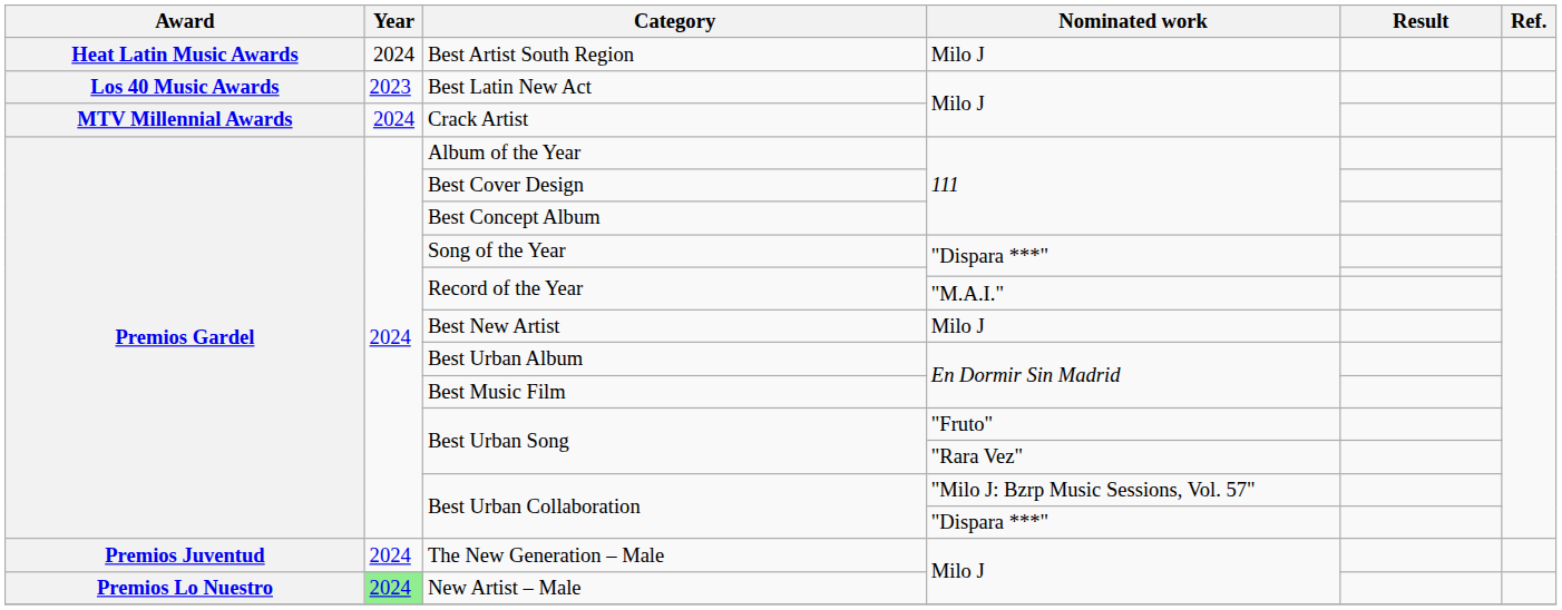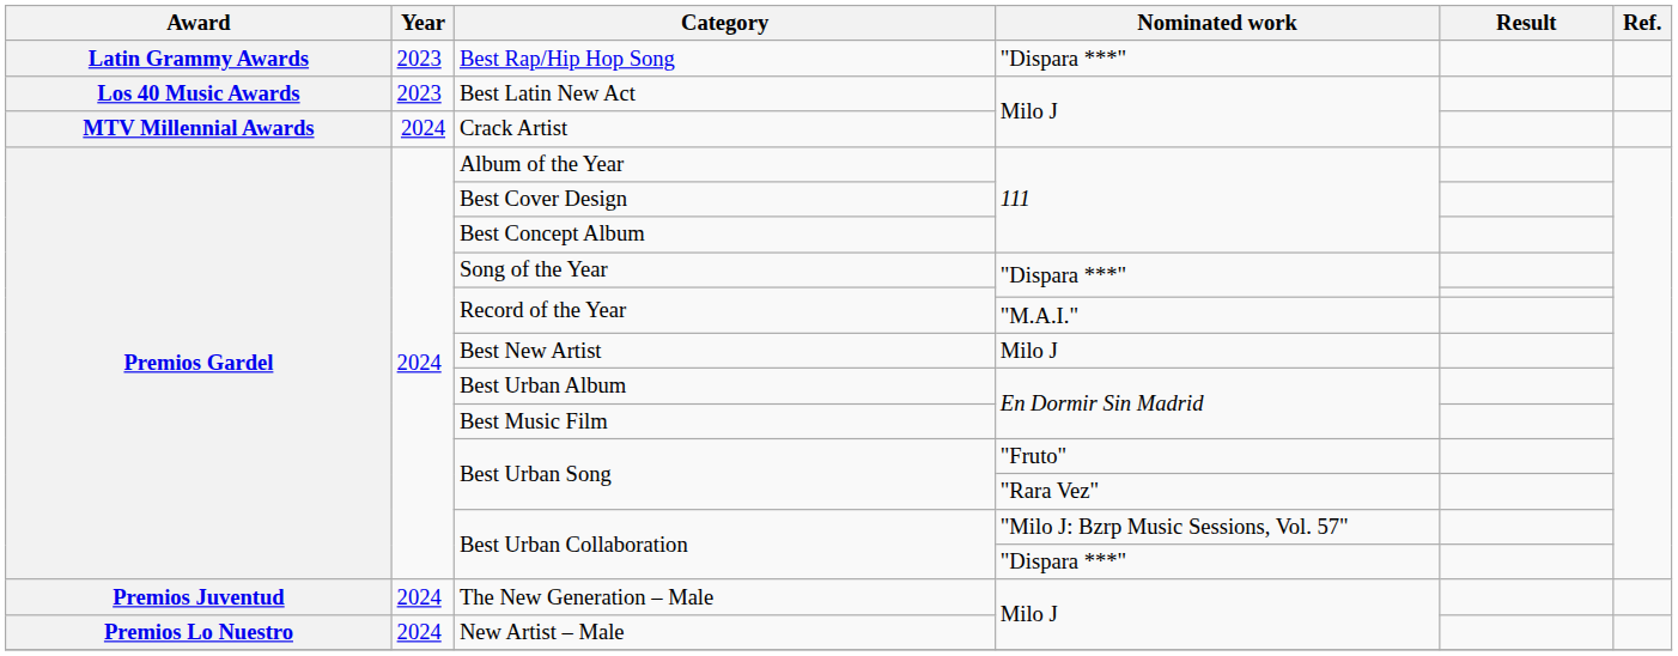- row: Heat Latin Music Awards | 2024 | Best Artist South Region | Milo J
+ row: Latin Grammy Awards | 2023 | Best Rap/Hip Hop Song | "Dispara ***"
New Artist – Male | Year: lightgreen background -> no background
